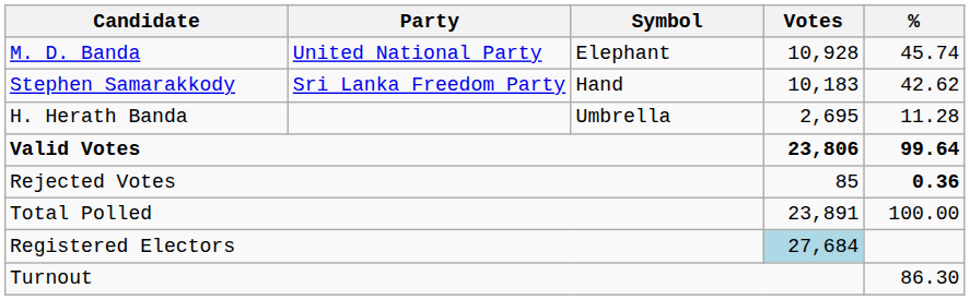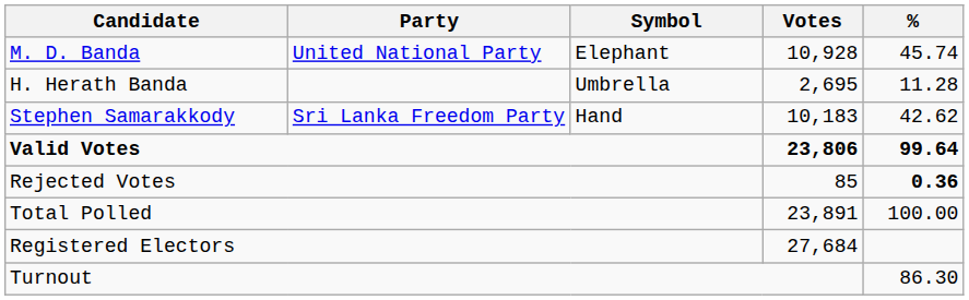rows swapped: Stephen Samarakkody <-> H. Herath Banda
Registered Electors | Votes: lightblue background -> no background
